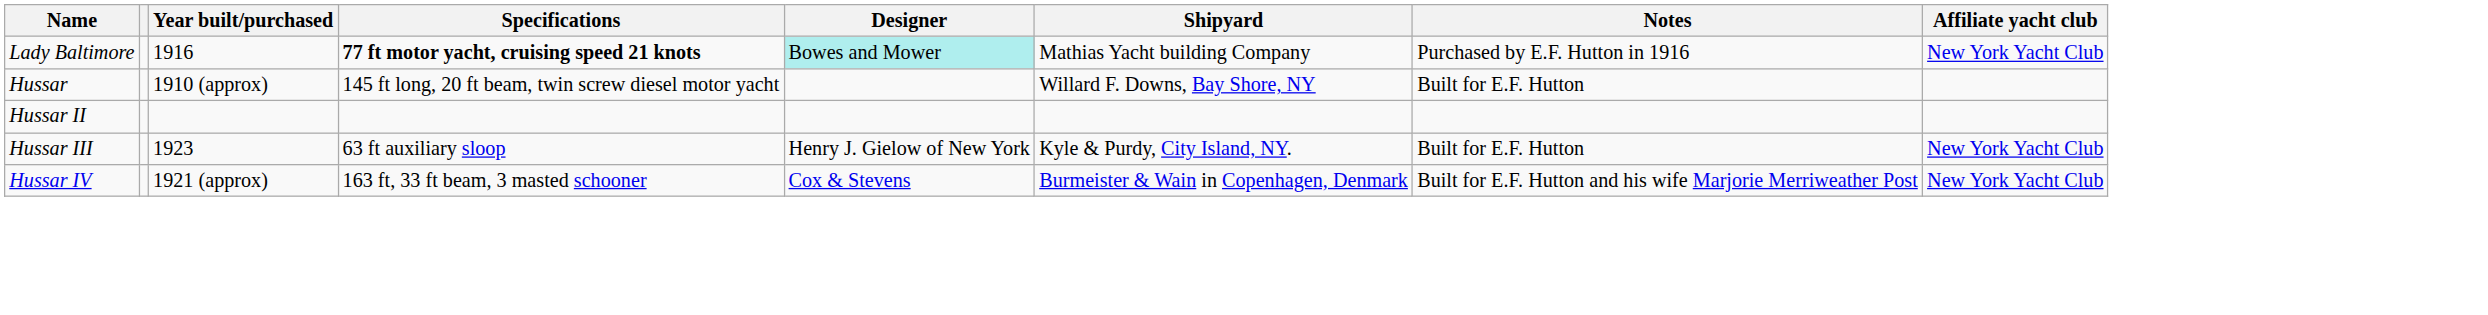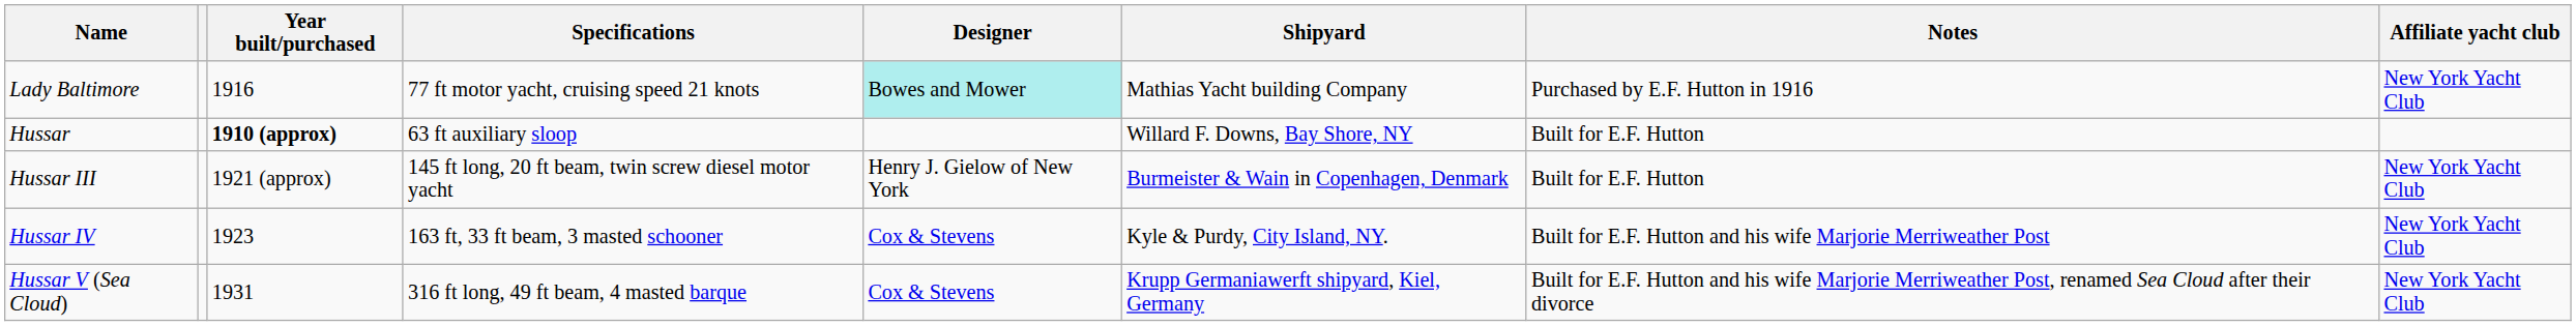Lady Baltimore | Specifications: bold -> normal
Hussar | Year built/purchased: normal -> bold
Hussar | Specifications: 145 ft long, 20 ft beam, twin screw diesel motor yacht -> 63 ft auxiliary sloop
- row: Hussar II
Hussar III | Year built/purchased: 1923 -> 1921 (approx)
Hussar III | Specifications: 63 ft auxiliary sloop -> 145 ft long, 20 ft beam, twin screw diesel motor yacht
Hussar III | Shipyard: Kyle & Purdy, City Island, NY. -> Burmeister & Wain in Copenhagen, Denmark
Hussar IV | Year built/purchased: 1921 (approx) -> 1923
Hussar IV | Shipyard: Burmeister & Wain in Copenhagen, Denmark -> Kyle & Purdy, City Island, NY.
+ row: Hussar V (Sea Cloud) | 1931 | 316 ft long, 49 ft beam, 4 masted barque | Cox & Stevens | Krupp Germaniawerft shipyard, Kiel, Germany | Built for E.F. Hutton and his wife Marjorie Merriweather Post, renamed Sea Cloud after their divorce | New York Yacht Club
